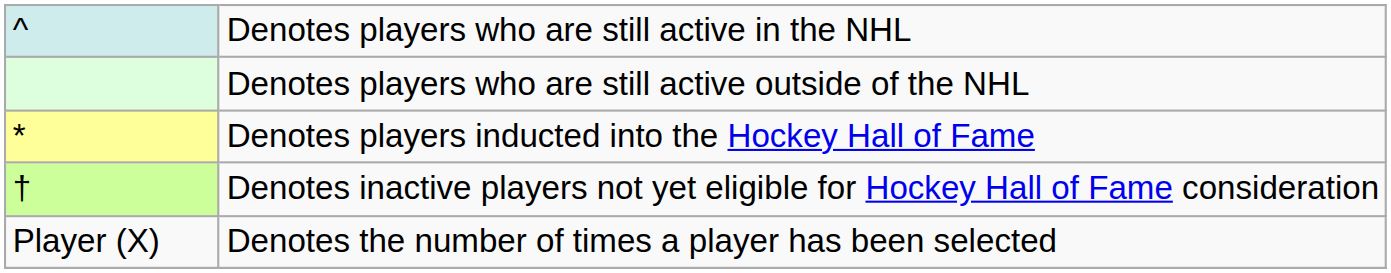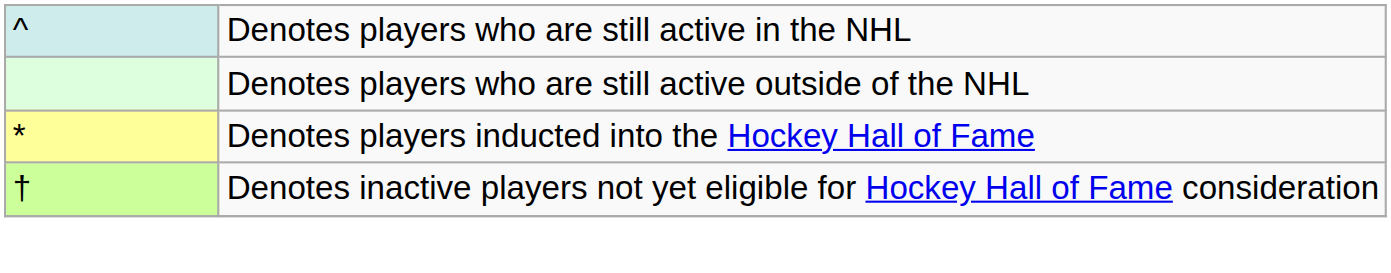- row: Player (X) | Denotes the number of times a player has been selected
